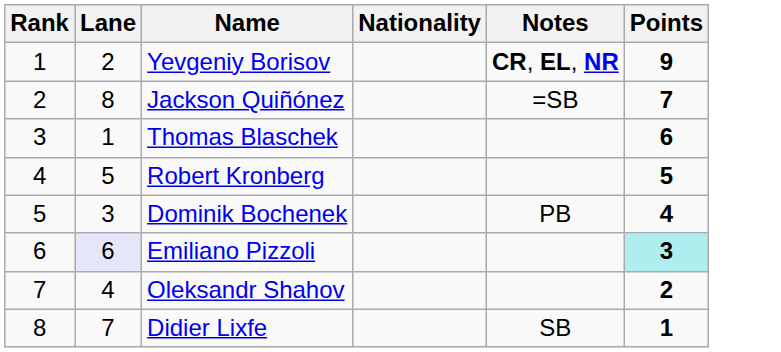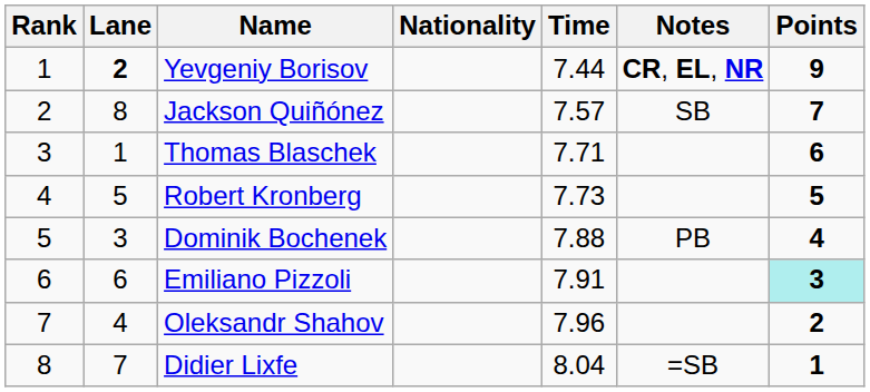+ column: Time | 7.44 | 7.57 | 7.71 | 7.73 | 7.88 | 7.91 | 7.96 | 8.04
Yevgeniy Borisov | Lane: normal -> bold
Jackson Quiñónez | Notes: =SB -> SB
Emiliano Pizzoli | Lane: lavender background -> no background
Didier Lixfe | Notes: SB -> =SB
